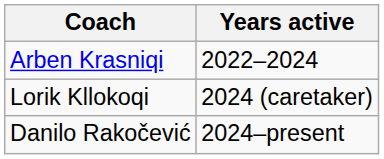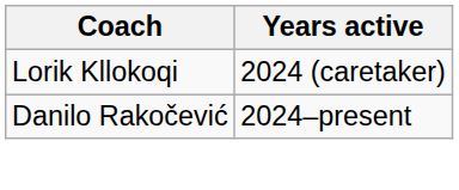- row: Arben Krasniqi | 2022–2024
